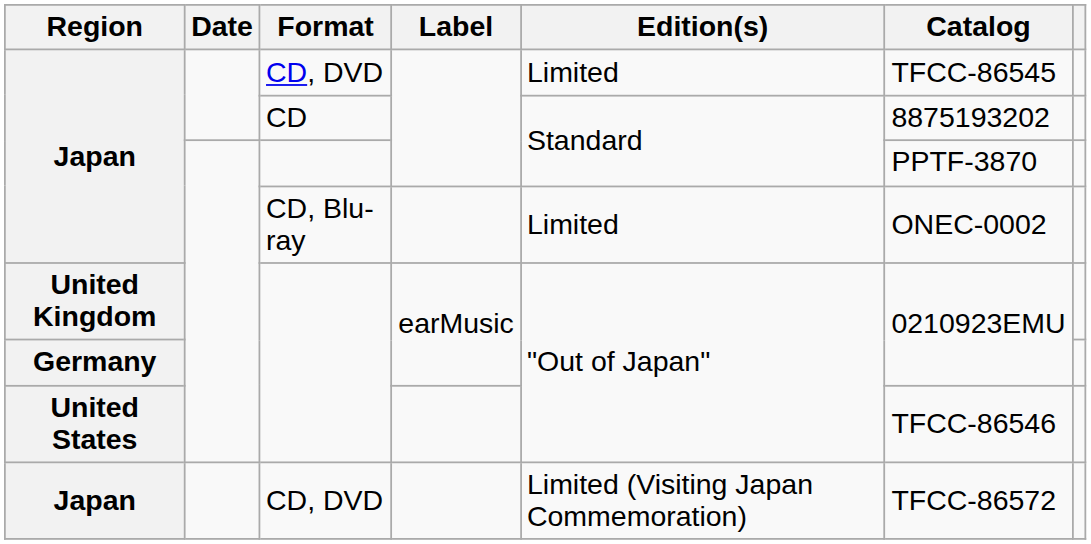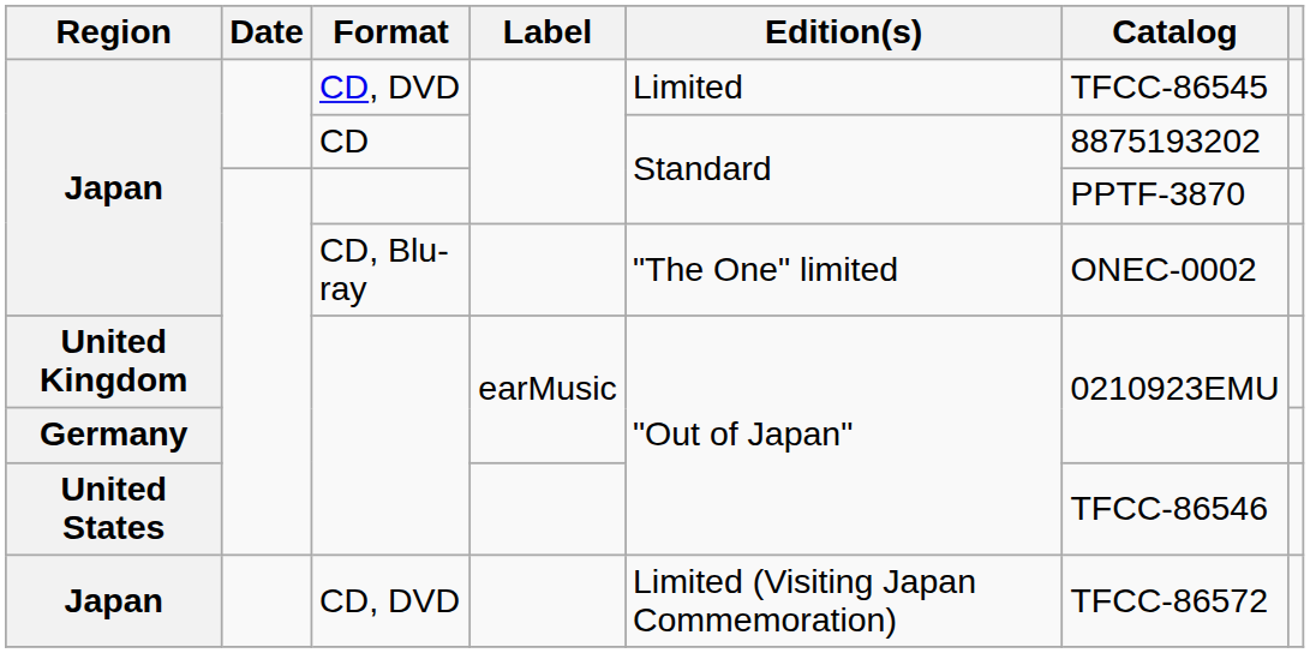Japan / CD, Blu-ray | Edition(s): Limited -> "The One" limited
